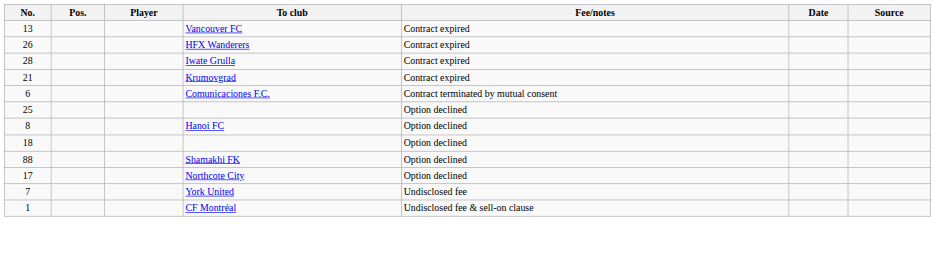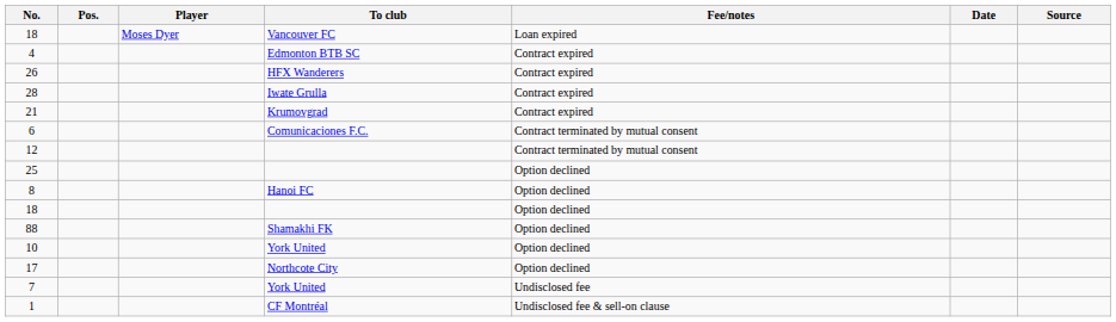+ row: 18 | Moses Dyer | Vancouver FC | Loan expired
+ row: 4 | Edmonton BTB SC | Contract expired
- row: 13 | Vancouver FC | Contract expired
+ row: 12 | Contract terminated by mutual consent
+ row: 10 | York United | Option declined
